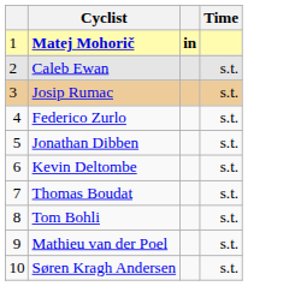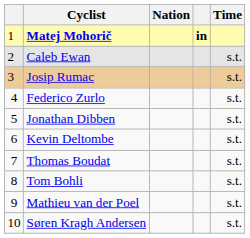+ column: Nation
